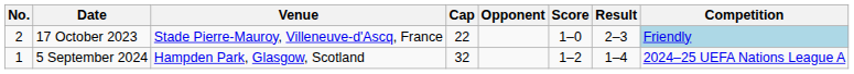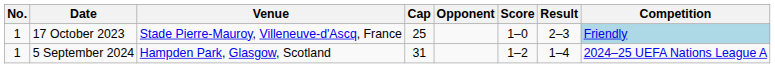17 October 2023 | No.: 2 -> 1
17 October 2023 | Cap: 22 -> 25
5 September 2024 | Cap: 32 -> 31
